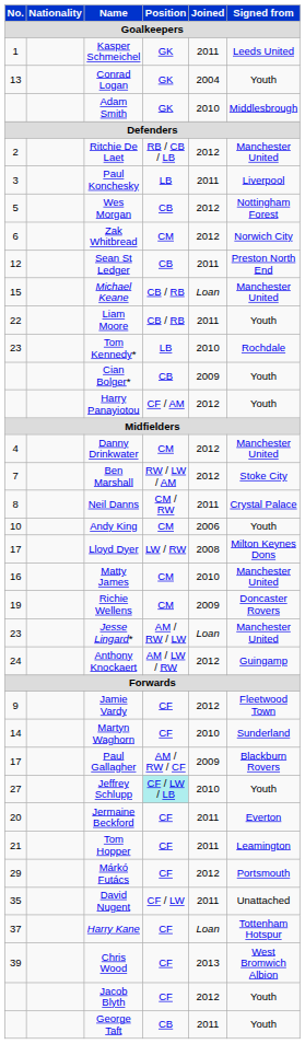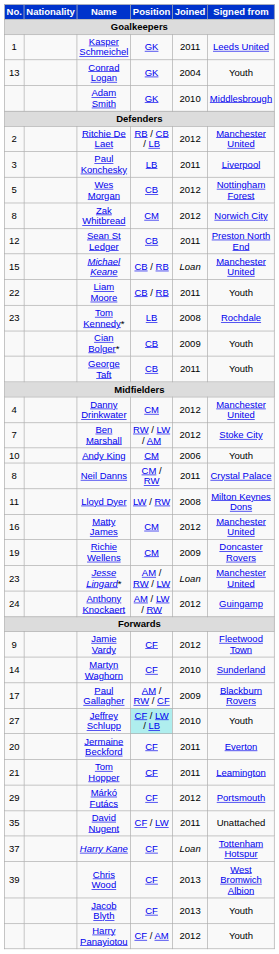Zak Whitbread | No.: 6 -> 8
Tom Kennedy* | Joined: 2010 -> 2008
rows swapped: George Taft <-> Harry Panayiotou
rows swapped: Neil Danns <-> Andy King
Lloyd Dyer | No.: 17 -> 11
Matty James | Joined: 2010 -> 2012
Jacob Blyth | Joined: 2012 -> 2013
